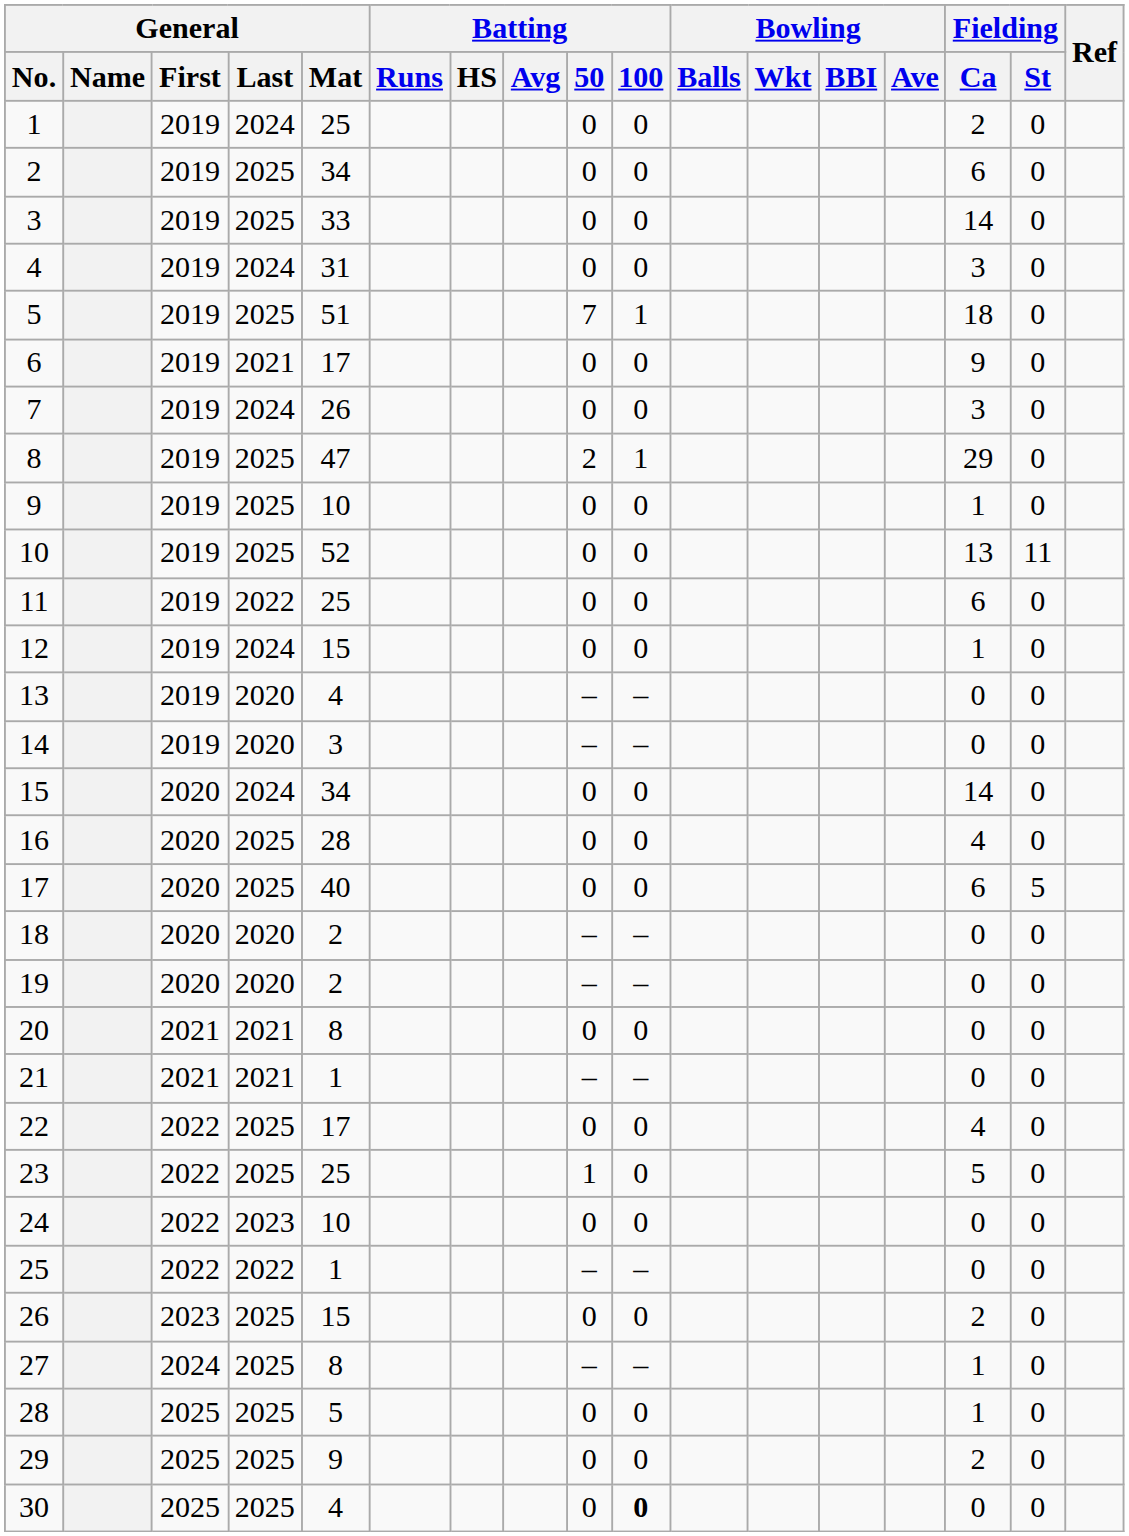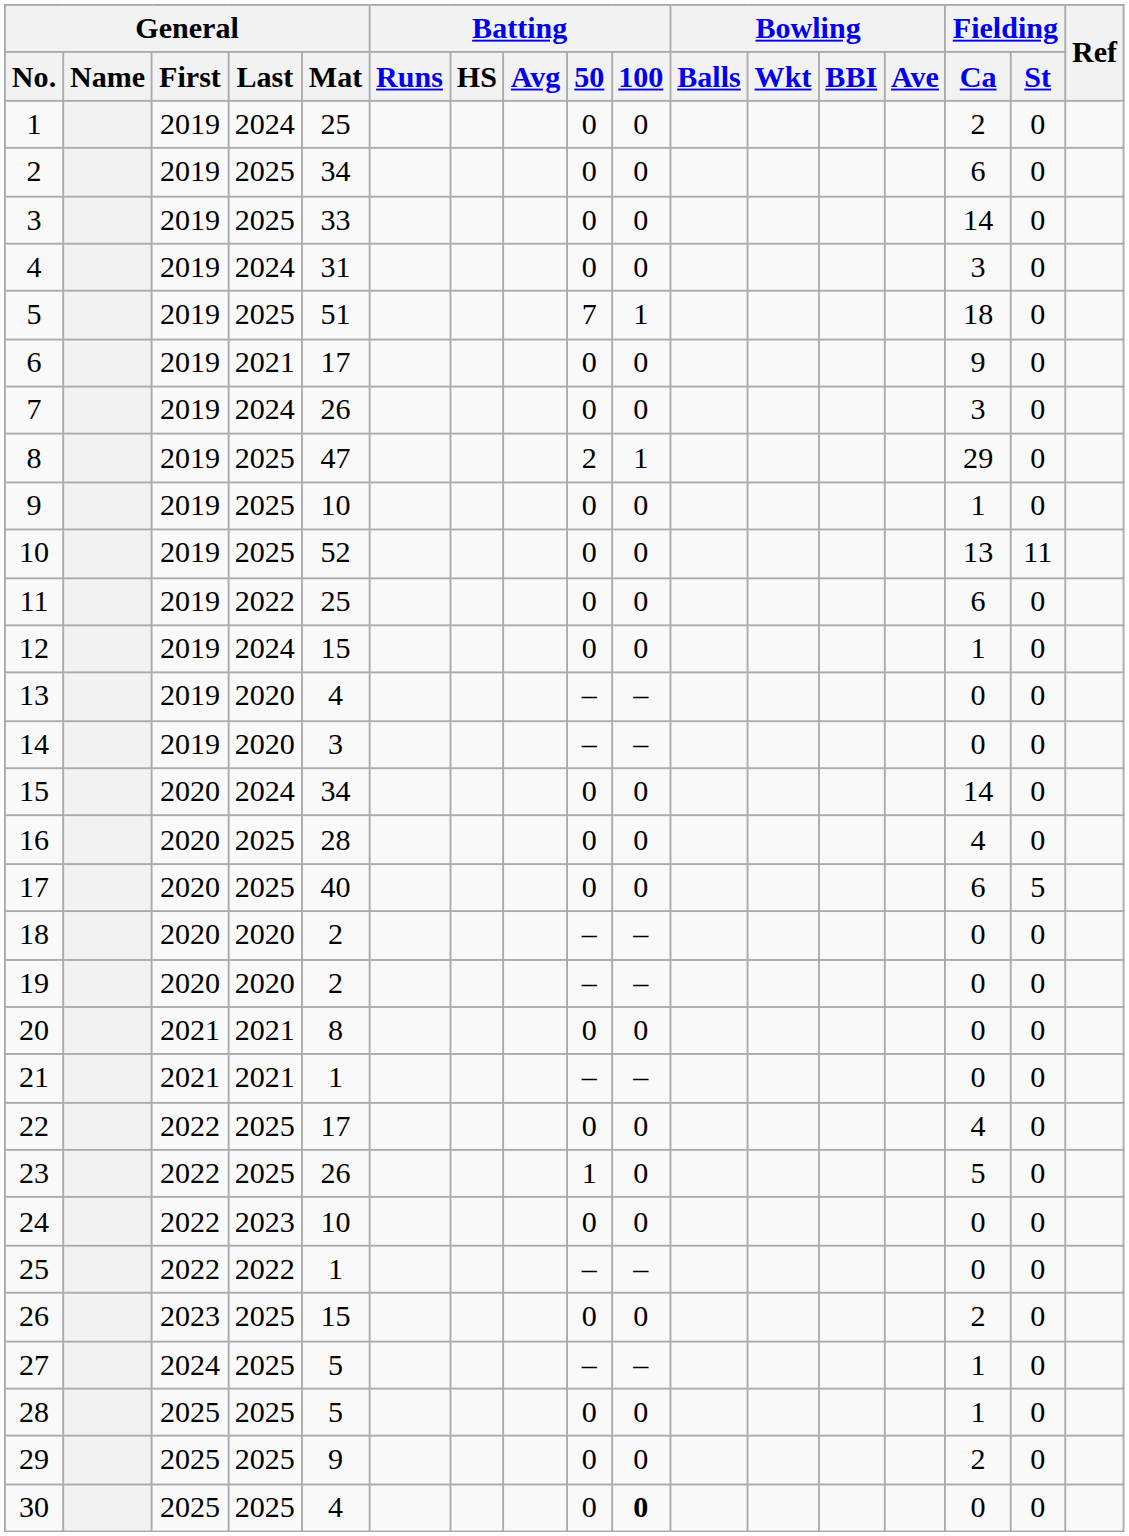23 | General / Mat: 25 -> 26
27 | General / Mat: 8 -> 5
